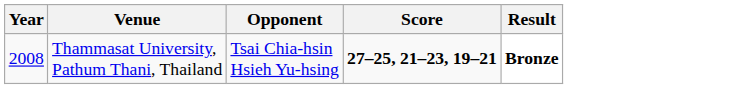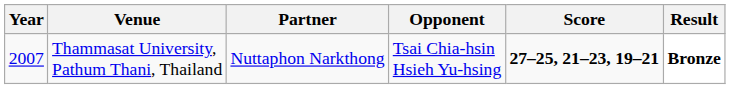+ column: Partner | Nuttaphon Narkthong
Thammasat University, Pathum Thani, Thailand | Year: 2008 -> 2007
